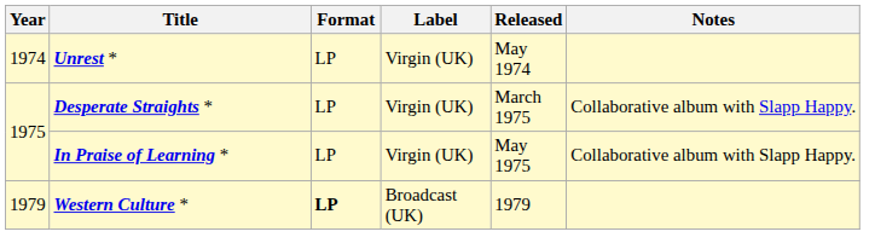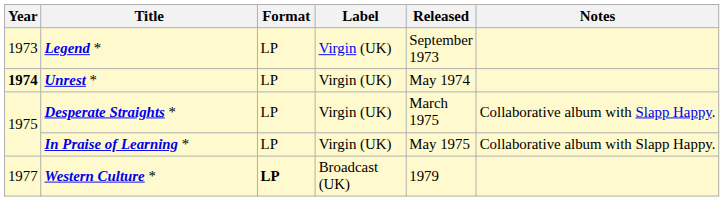+ row: 1973 | Legend * | LP | Virgin (UK) | September 1973
Unrest * | Year: normal -> bold
Western Culture * | Year: 1979 -> 1977
